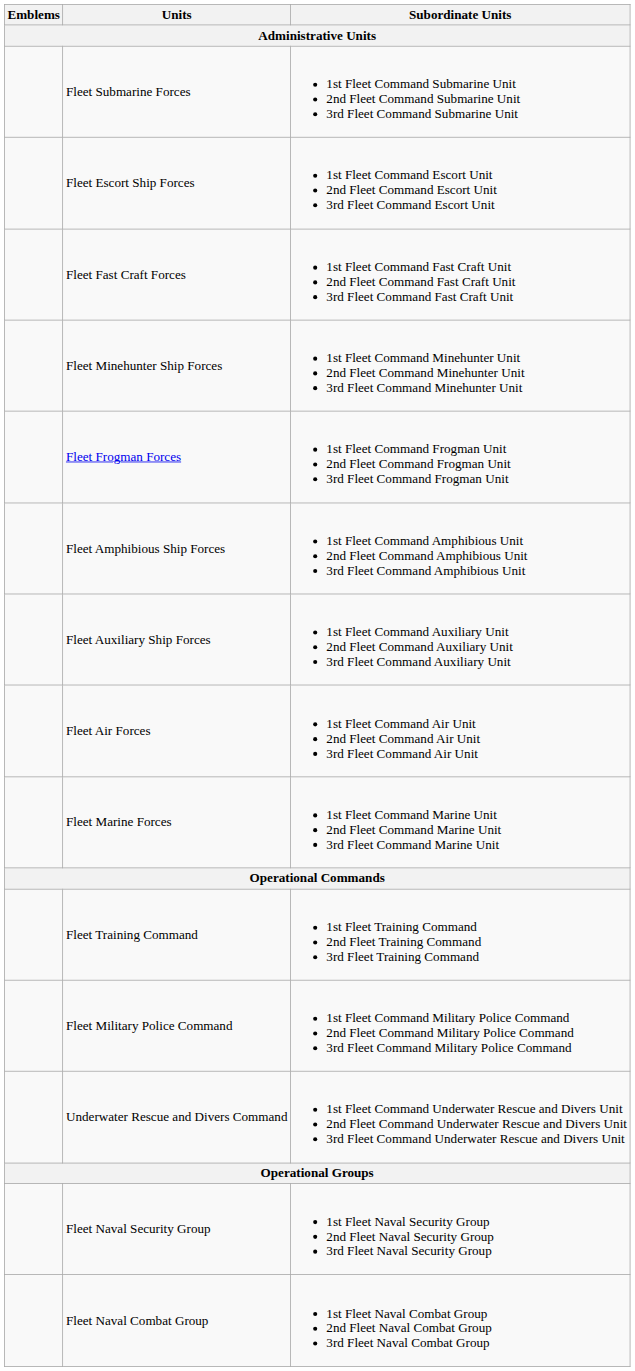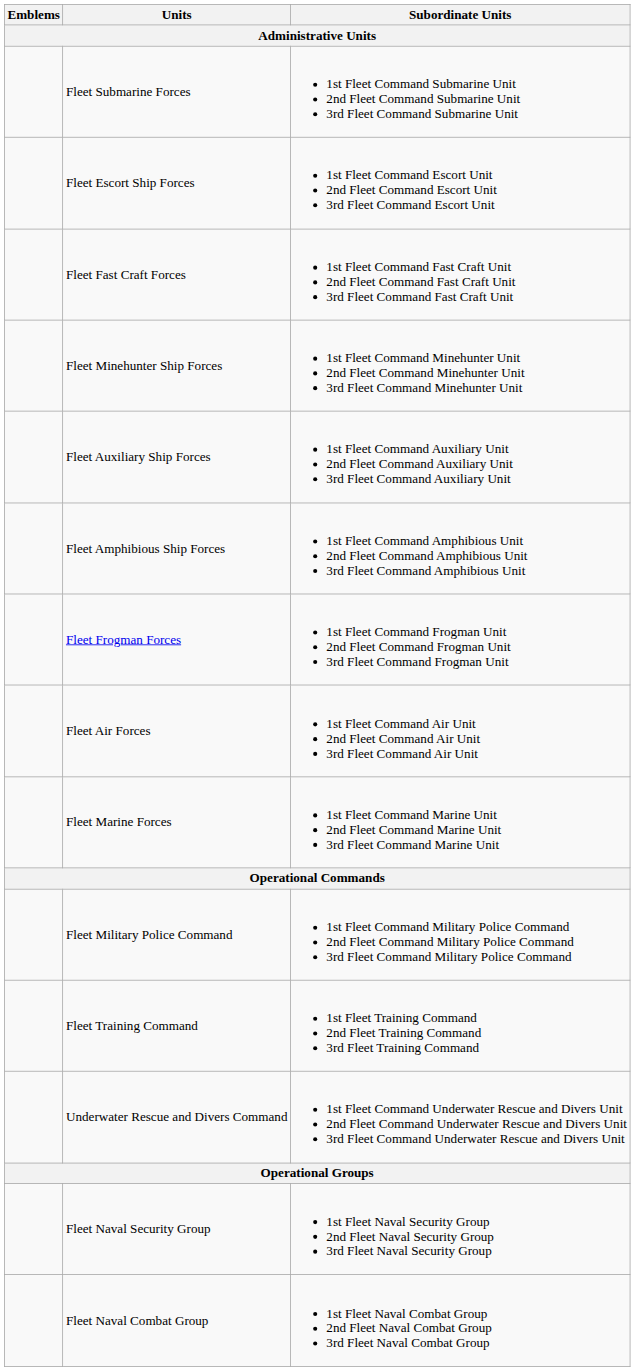rows swapped: Fleet Auxiliary Ship Forces <-> Fleet Frogman Forces
rows swapped: Fleet Training Command <-> Fleet Military Police Command
